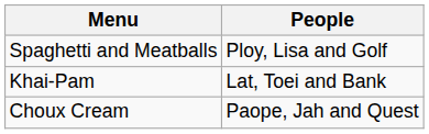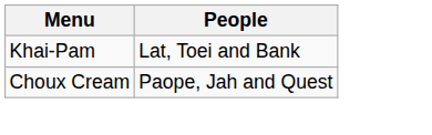- row: Spaghetti and Meatballs | Ploy, Lisa and Golf
